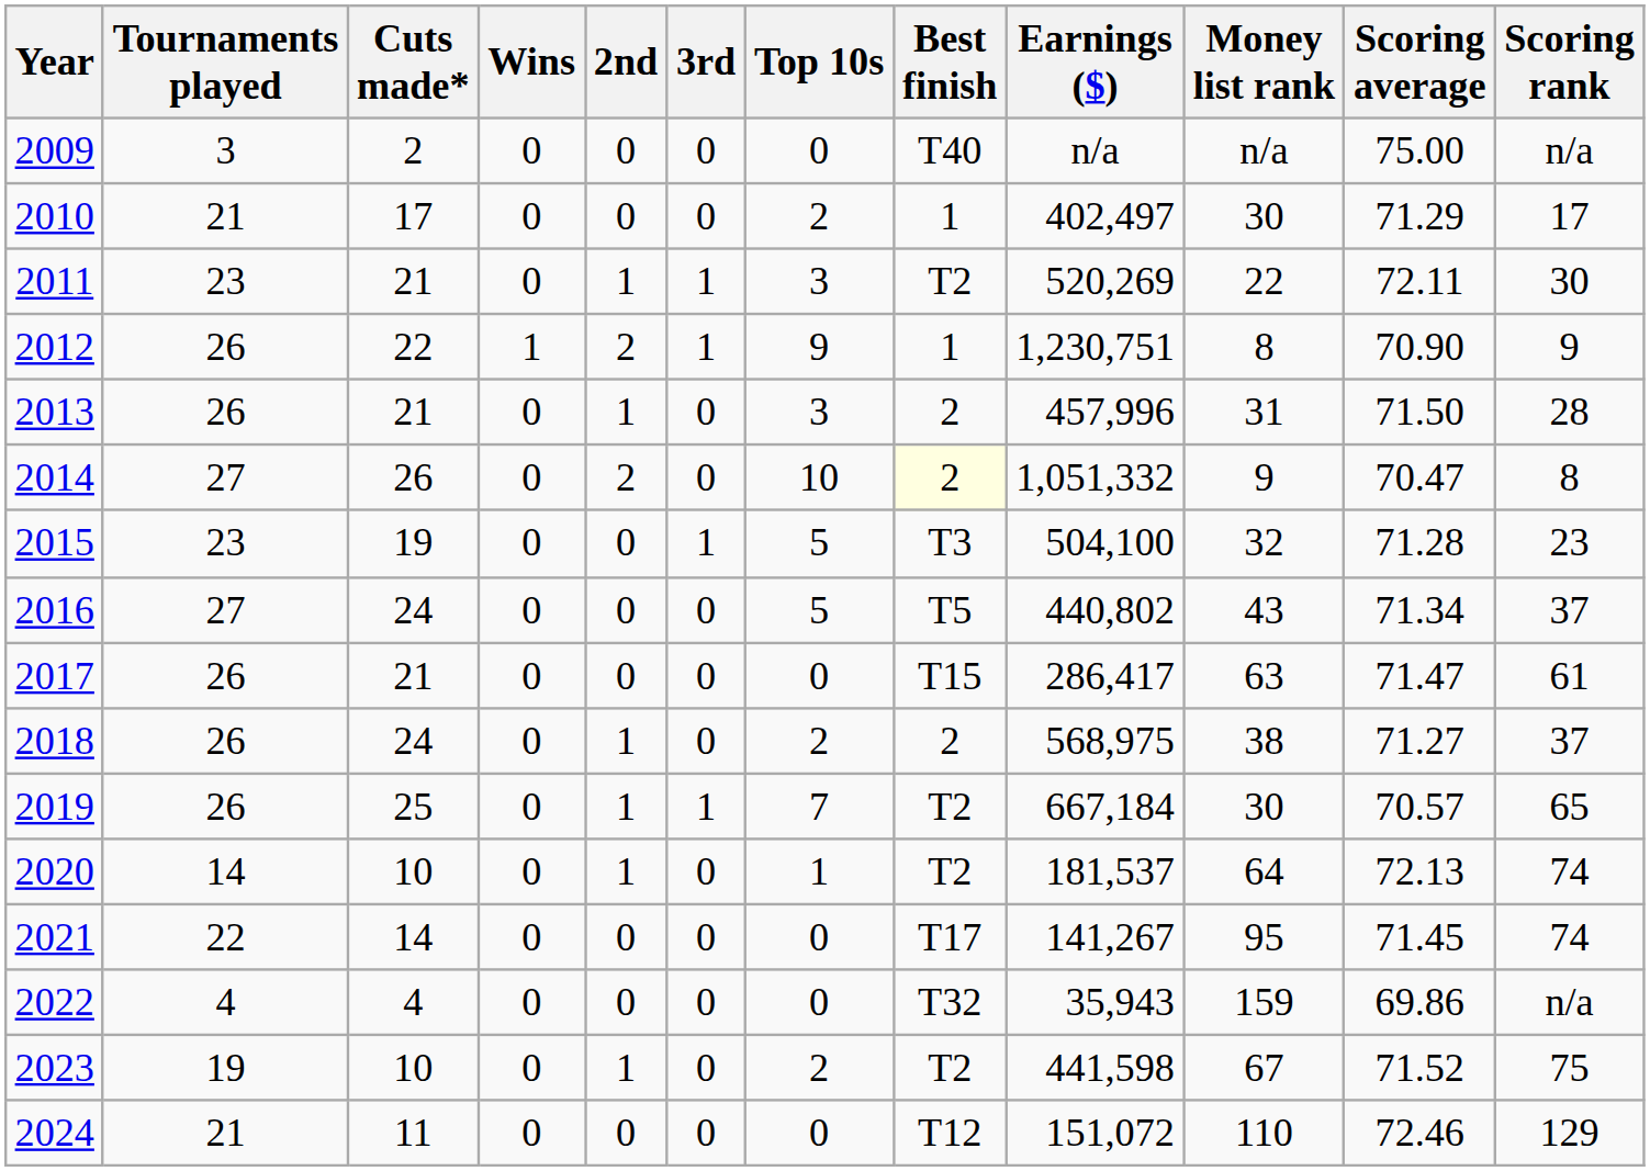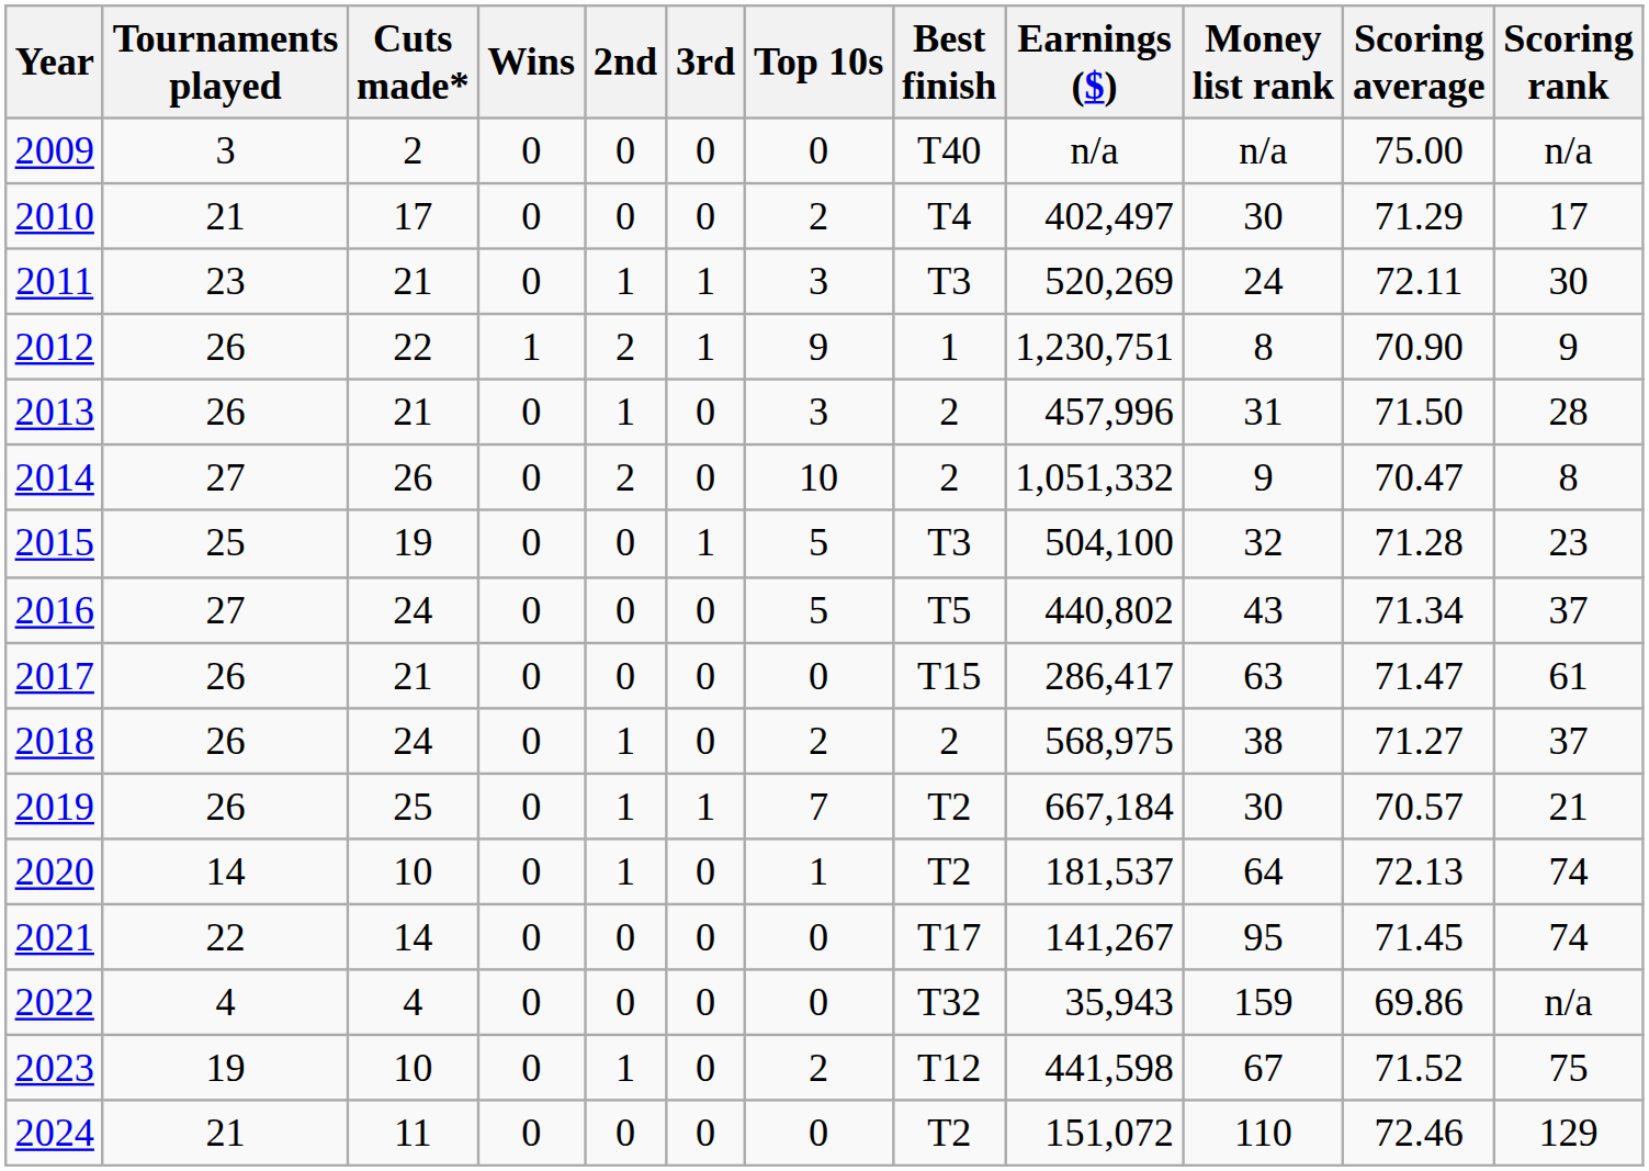2010 | Best finish: 1 -> T4
2011 | Best finish: T2 -> T3
2011 | Money list rank: 22 -> 24
2014 | Best finish: lightyellow background -> no background
2015 | Tournaments played: 23 -> 25
2019 | Scoring rank: 65 -> 21
2023 | Best finish: T2 -> T12
2024 | Best finish: T12 -> T2
